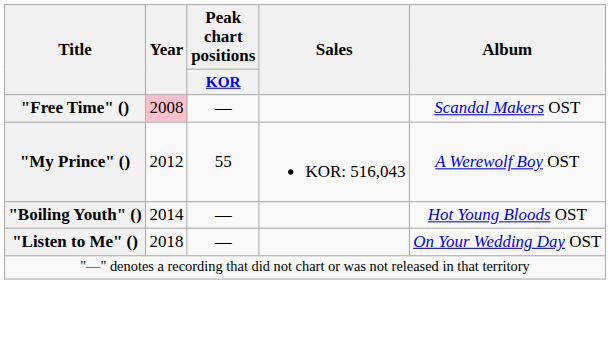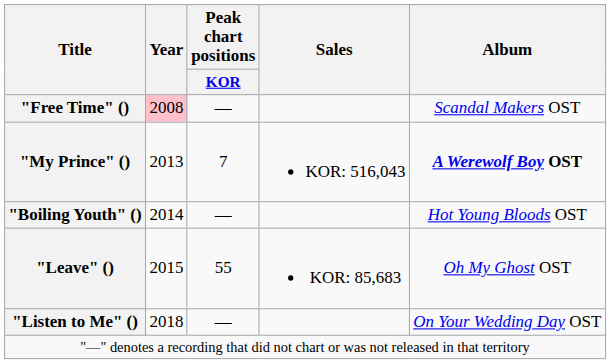"My Prince" () | Year: 2012 -> 2013
"My Prince" () | Peak chart positions / KOR: 55 -> 7
"My Prince" () | Album: normal -> bold
+ row: "Leave" () | 2015 | 55 | KOR: 85,683 | Oh My Ghost OST
